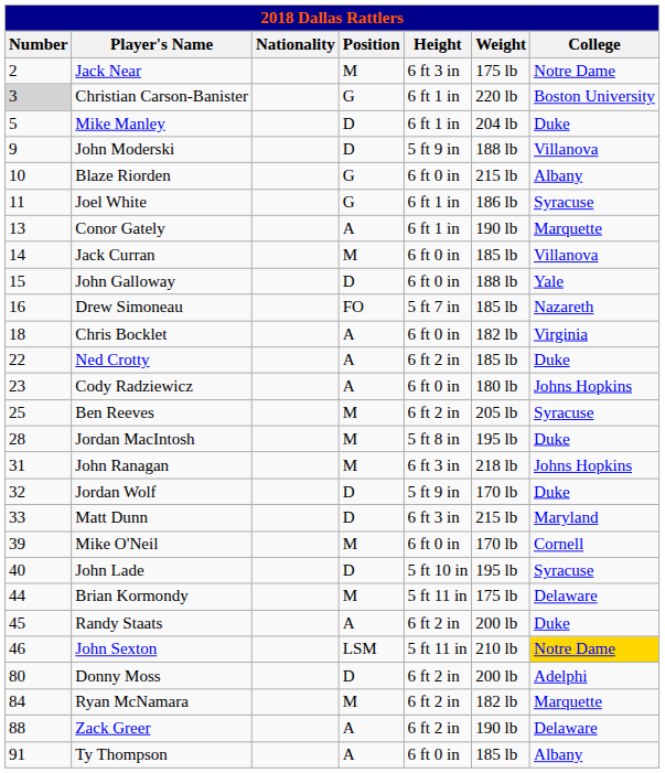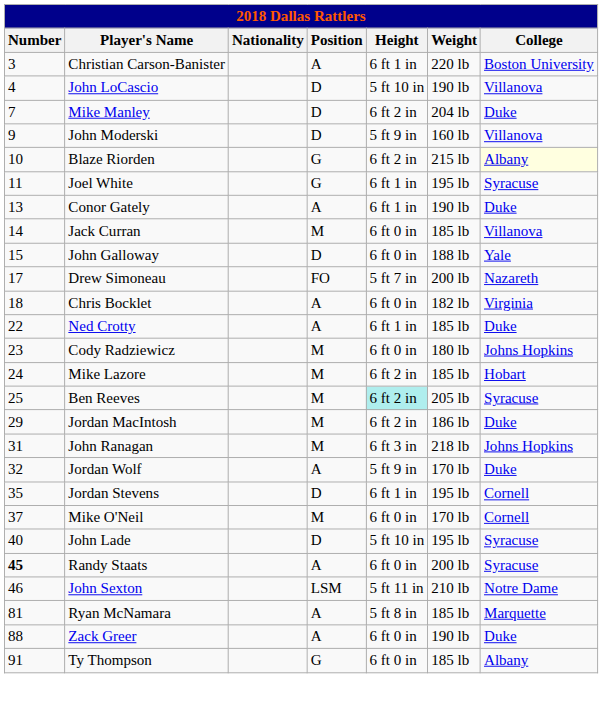- row: 2 | Jack Near | M | 6 ft 3 in | 175 lb | Notre Dame
Christian Carson-Banister | Number: lightgrey background -> no background
Christian Carson-Banister | Position: G -> A
+ row: 4 | John LoCascio | D | 5 ft 10 in | 190 lb | Villanova
Mike Manley | Number: 5 -> 7
Mike Manley | Height: 6 ft 1 in -> 6 ft 2 in
John Moderski | Weight: 188 lb -> 160 lb
Blaze Riorden | Height: 6 ft 0 in -> 6 ft 2 in
Blaze Riorden | College: no background -> lightyellow background
Joel White | Weight: 186 lb -> 195 lb
Conor Gately | College: Marquette -> Duke
Drew Simoneau | Number: 16 -> 17
Drew Simoneau | Weight: 185 lb -> 200 lb
Ned Crotty | Height: 6 ft 2 in -> 6 ft 1 in
Cody Radziewicz | Position: A -> M
+ row: 24 | Mike Lazore | M | 6 ft 2 in | 185 lb | Hobart
Ben Reeves | Height: no background -> paleturquoise background
Jordan MacIntosh | Number: 28 -> 29
Jordan MacIntosh | Height: 5 ft 8 in -> 6 ft 2 in
Jordan MacIntosh | Weight: 195 lb -> 186 lb
Jordan Wolf | Position: D -> A
- row: 33 | Matt Dunn | D | 6 ft 3 in | 215 lb | Maryland
+ row: 35 | Jordan Stevens | D | 6 ft 1 in | 195 lb | Cornell
Mike O'Neil | Number: 39 -> 37
- row: 44 | Brian Kormondy | M | 5 ft 11 in | 175 lb | Delaware
Randy Staats | Number: normal -> bold
Randy Staats | Height: 6 ft 2 in -> 6 ft 0 in
Randy Staats | College: Duke -> Syracuse
John Sexton | College: gold background -> no background
- row: 80 | Donny Moss | D | 6 ft 2 in | 200 lb | Adelphi
Ryan McNamara | Number: 84 -> 81
Ryan McNamara | Position: M -> A
Ryan McNamara | Height: 6 ft 2 in -> 5 ft 8 in
Ryan McNamara | Weight: 182 lb -> 185 lb
Zack Greer | Height: 6 ft 2 in -> 6 ft 0 in
Zack Greer | College: Delaware -> Duke
Ty Thompson | Position: A -> G
